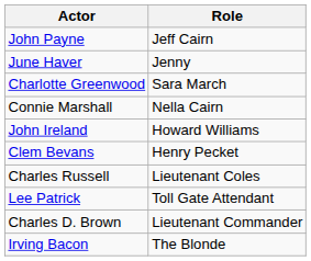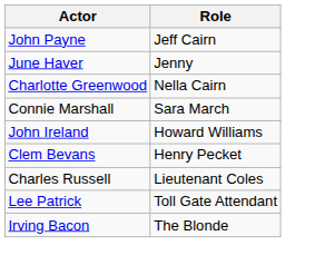Charlotte Greenwood | Role: Sara March -> Nella Cairn
Connie Marshall | Role: Nella Cairn -> Sara March
- row: Charles D. Brown | Lieutenant Commander
